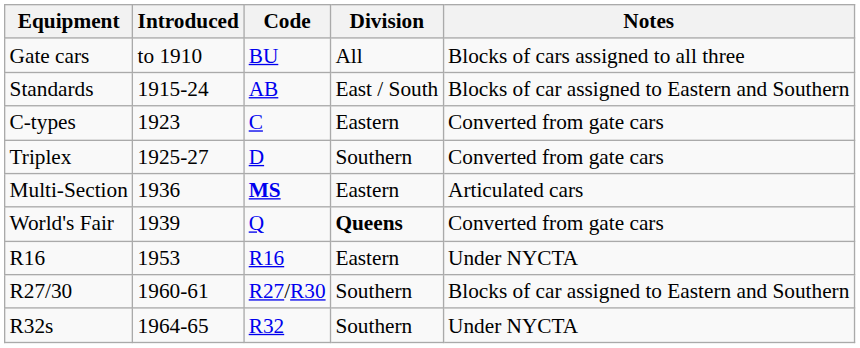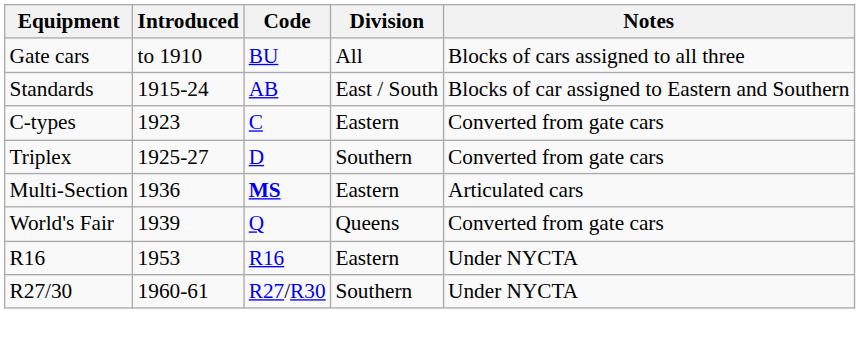World's Fair | Division: bold -> normal
R27/30 | Notes: Blocks of car assigned to Eastern and Southern -> Under NYCTA
- row: R32s | 1964-65 | R32 | Southern | Under NYCTA
